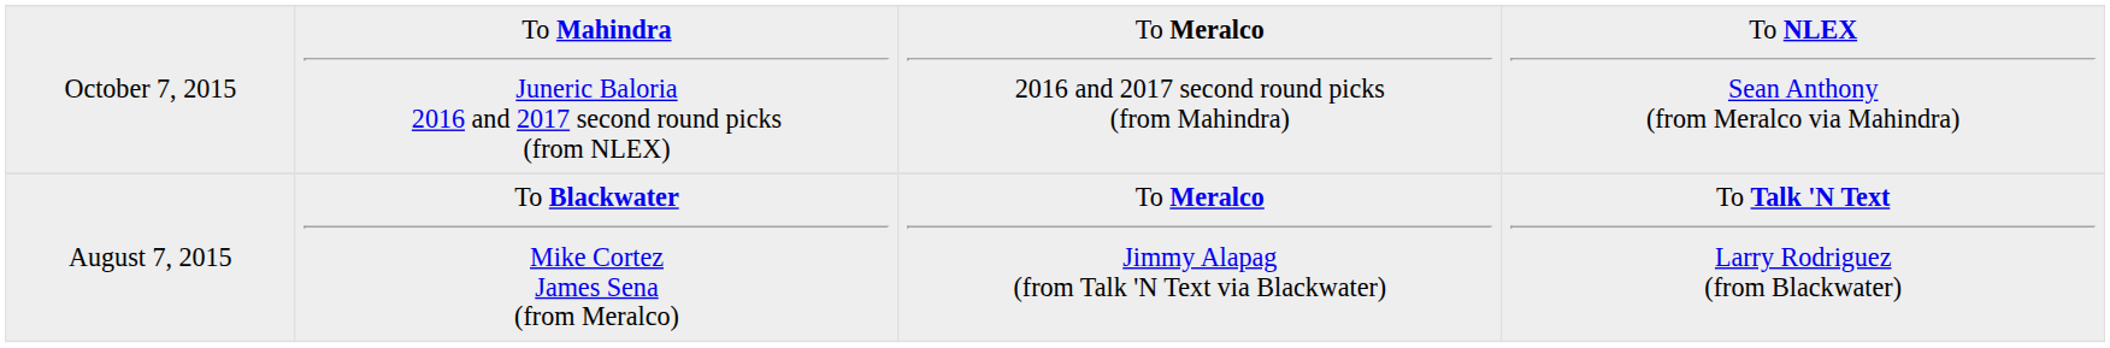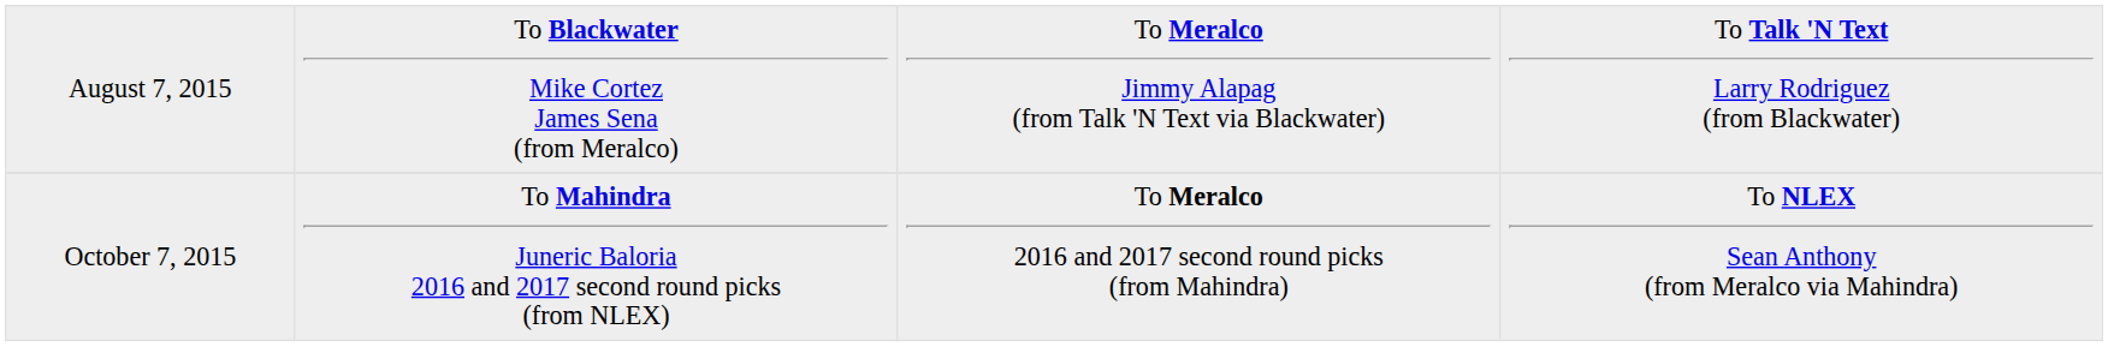rows swapped: August 7, 2015 <-> October 7, 2015
